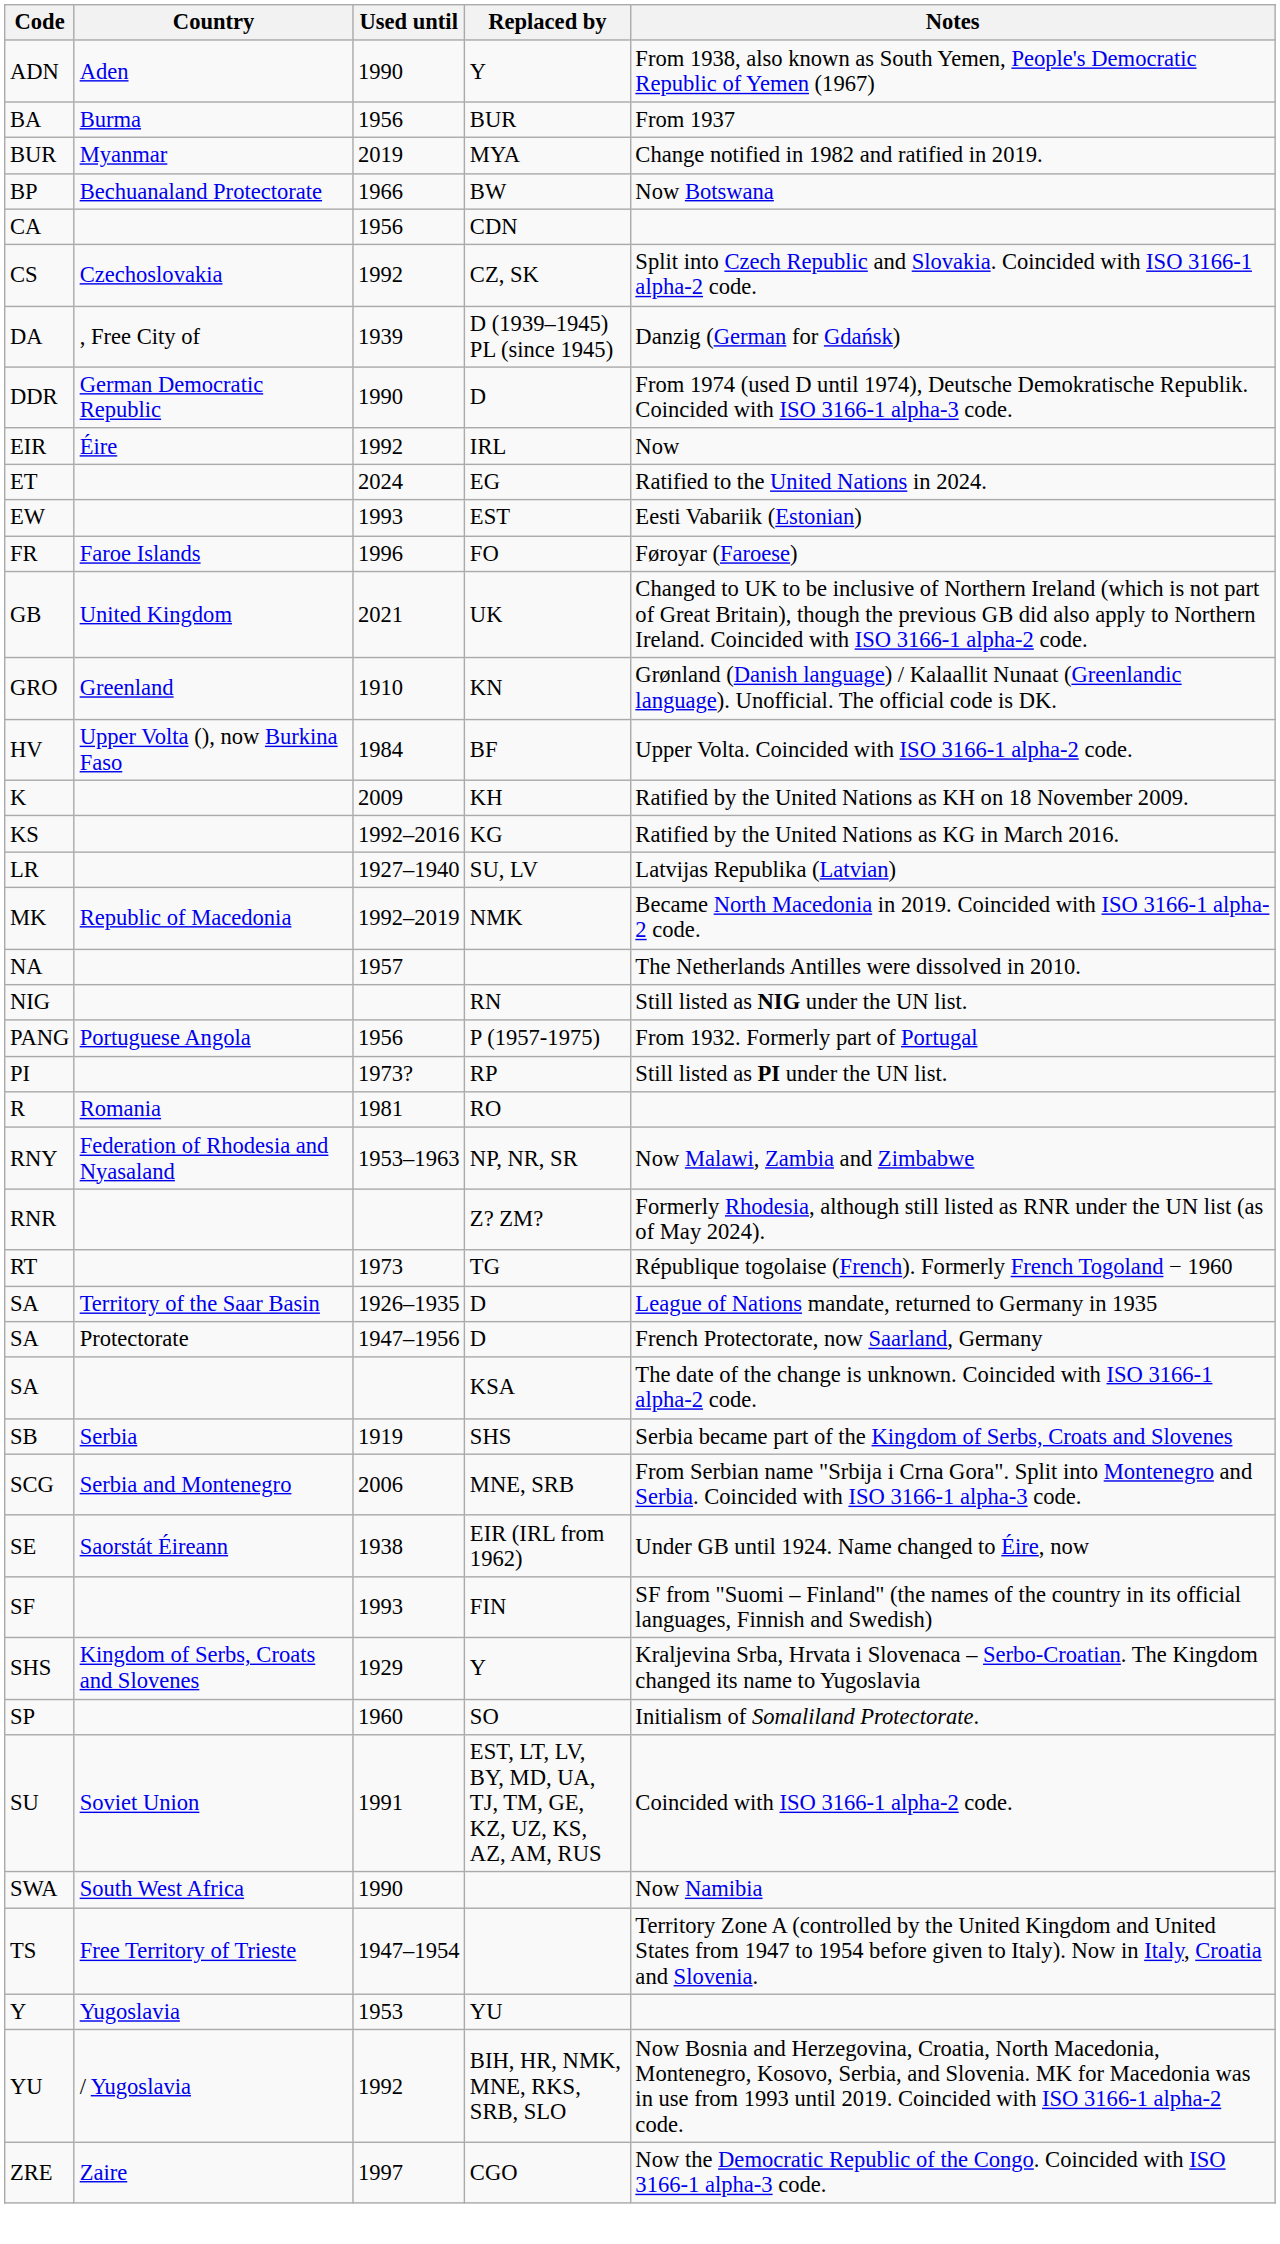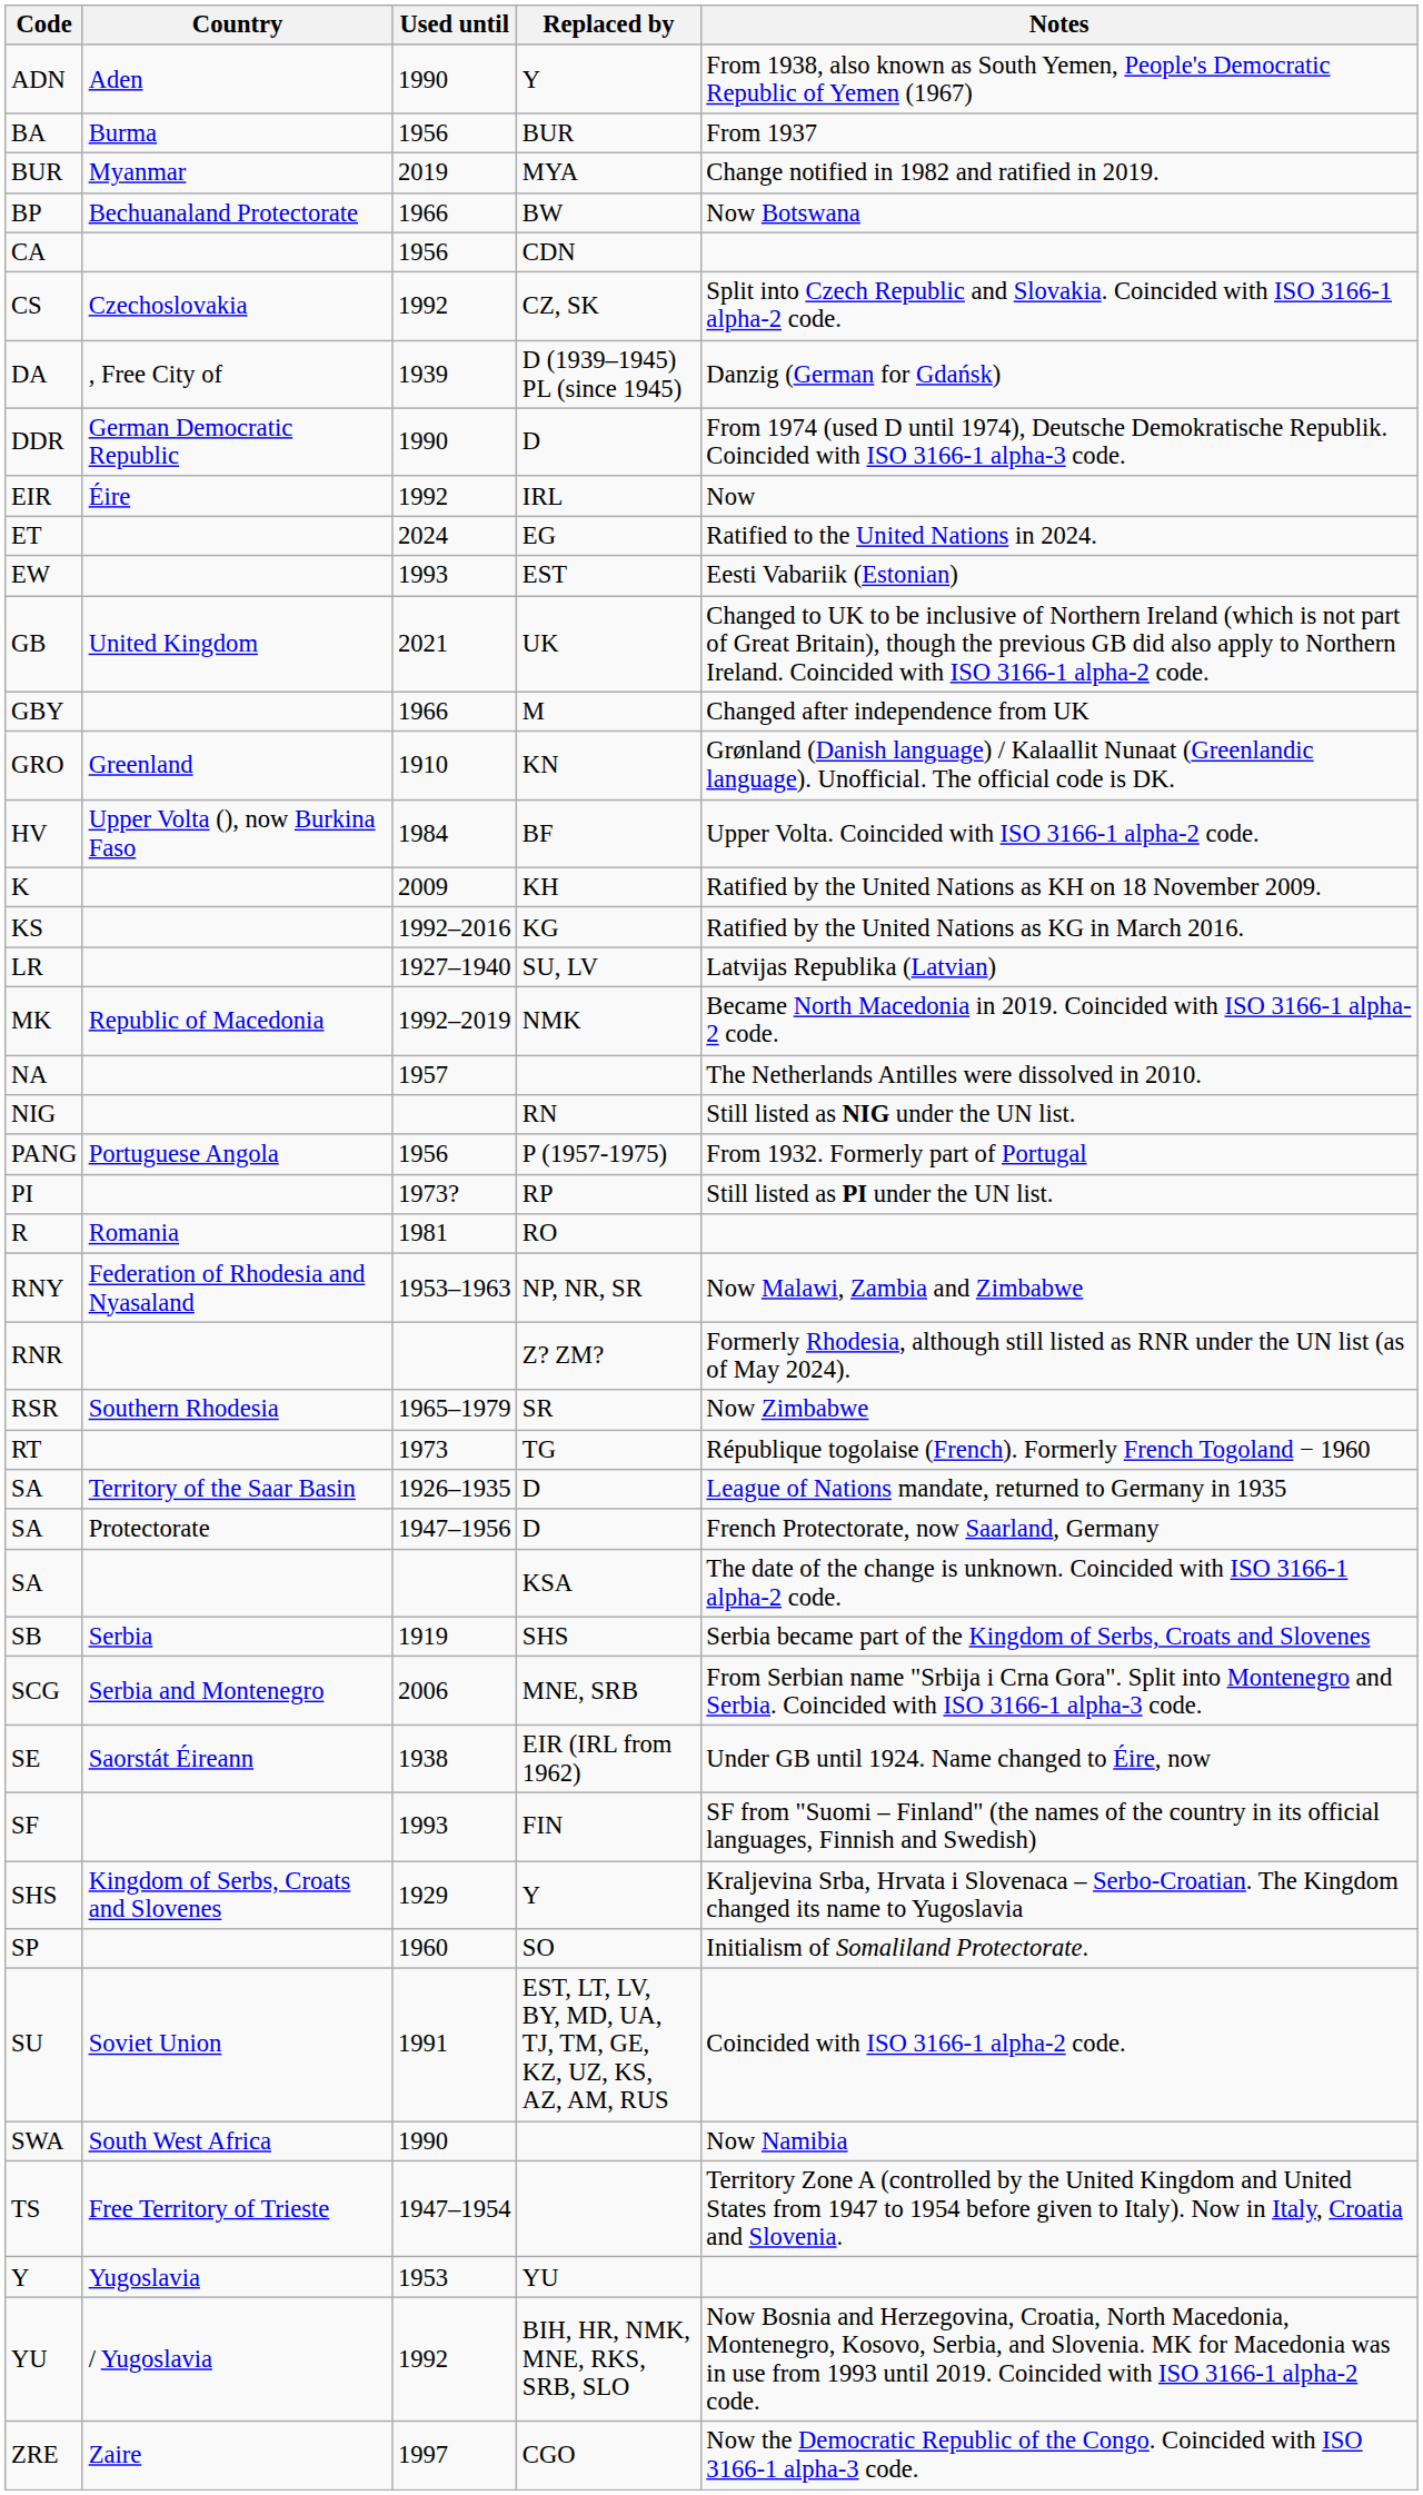- row: FR | Faroe Islands | 1996 | FO | Føroyar (Faroese)
+ row: GBY | 1966 | M | Changed after independence from UK
+ row: RSR | Southern Rhodesia | 1965–1979 | SR | Now Zimbabwe
